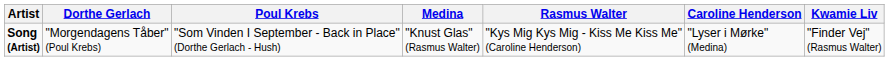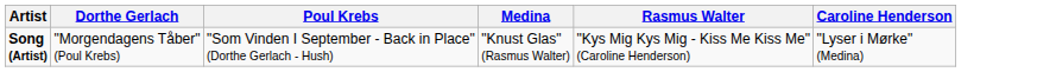- column: Kwamie Liv | "Finder Vej" (Rasmus Walter)
